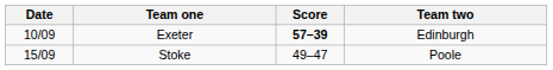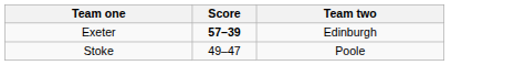- column: Date | 10/09 | 15/09
